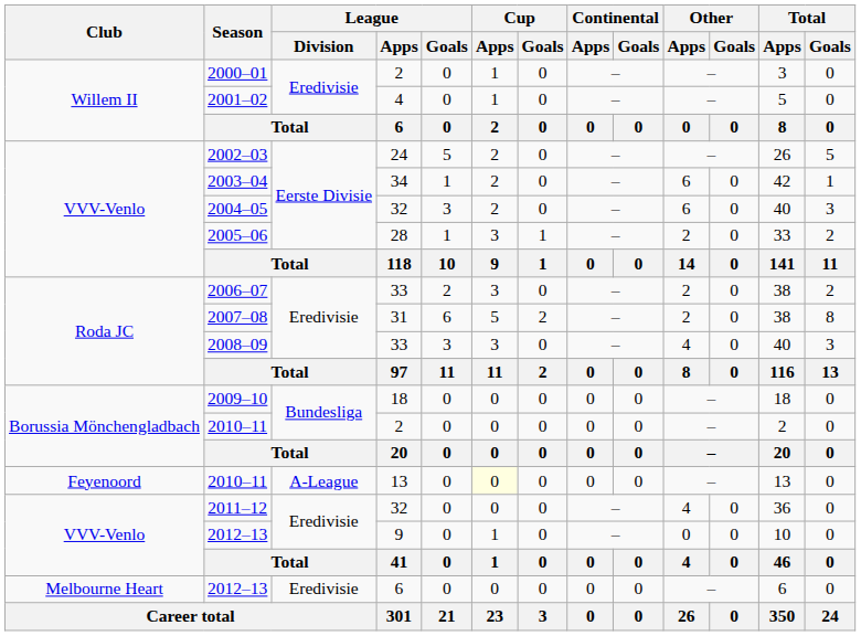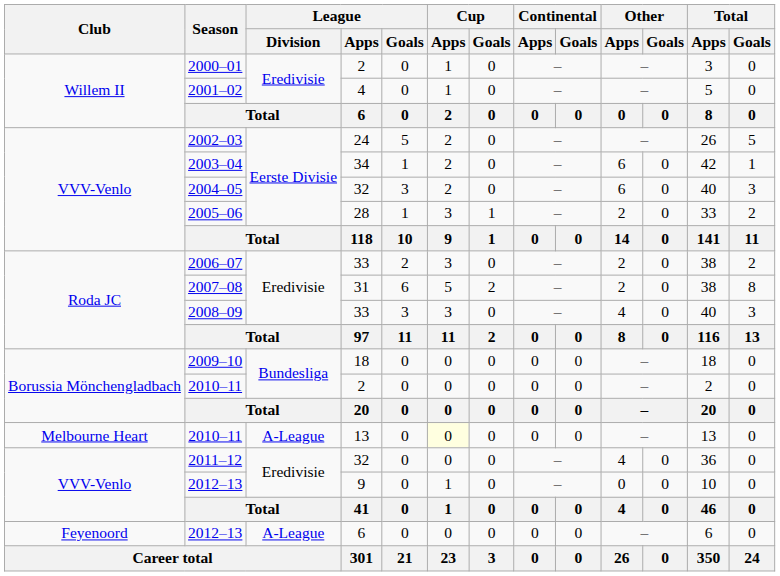2010–11 / 13 | Club: Feyenoord -> Melbourne Heart
2012–13 / 6 | Club: Melbourne Heart -> Feyenoord
2012–13 / 6 | League / Division: Eredivisie -> A-League
